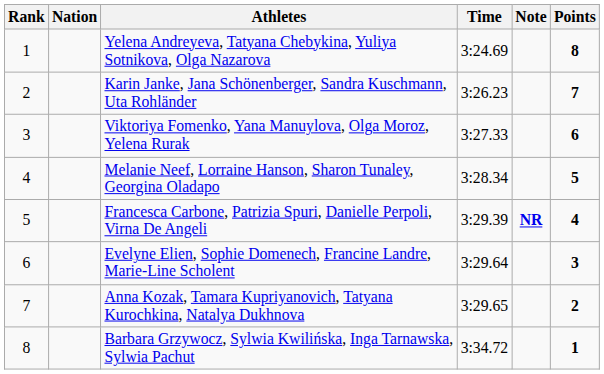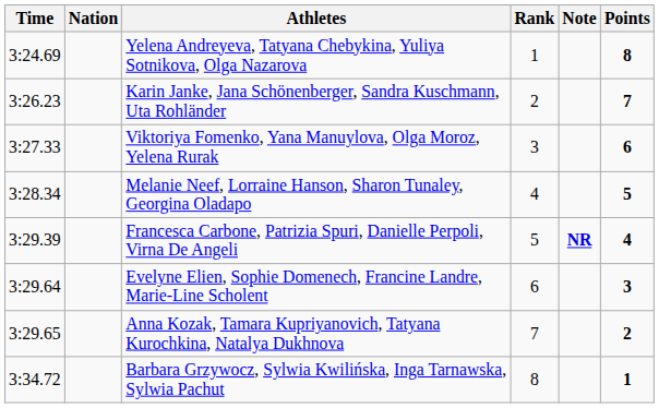columns swapped: Rank <-> Time
